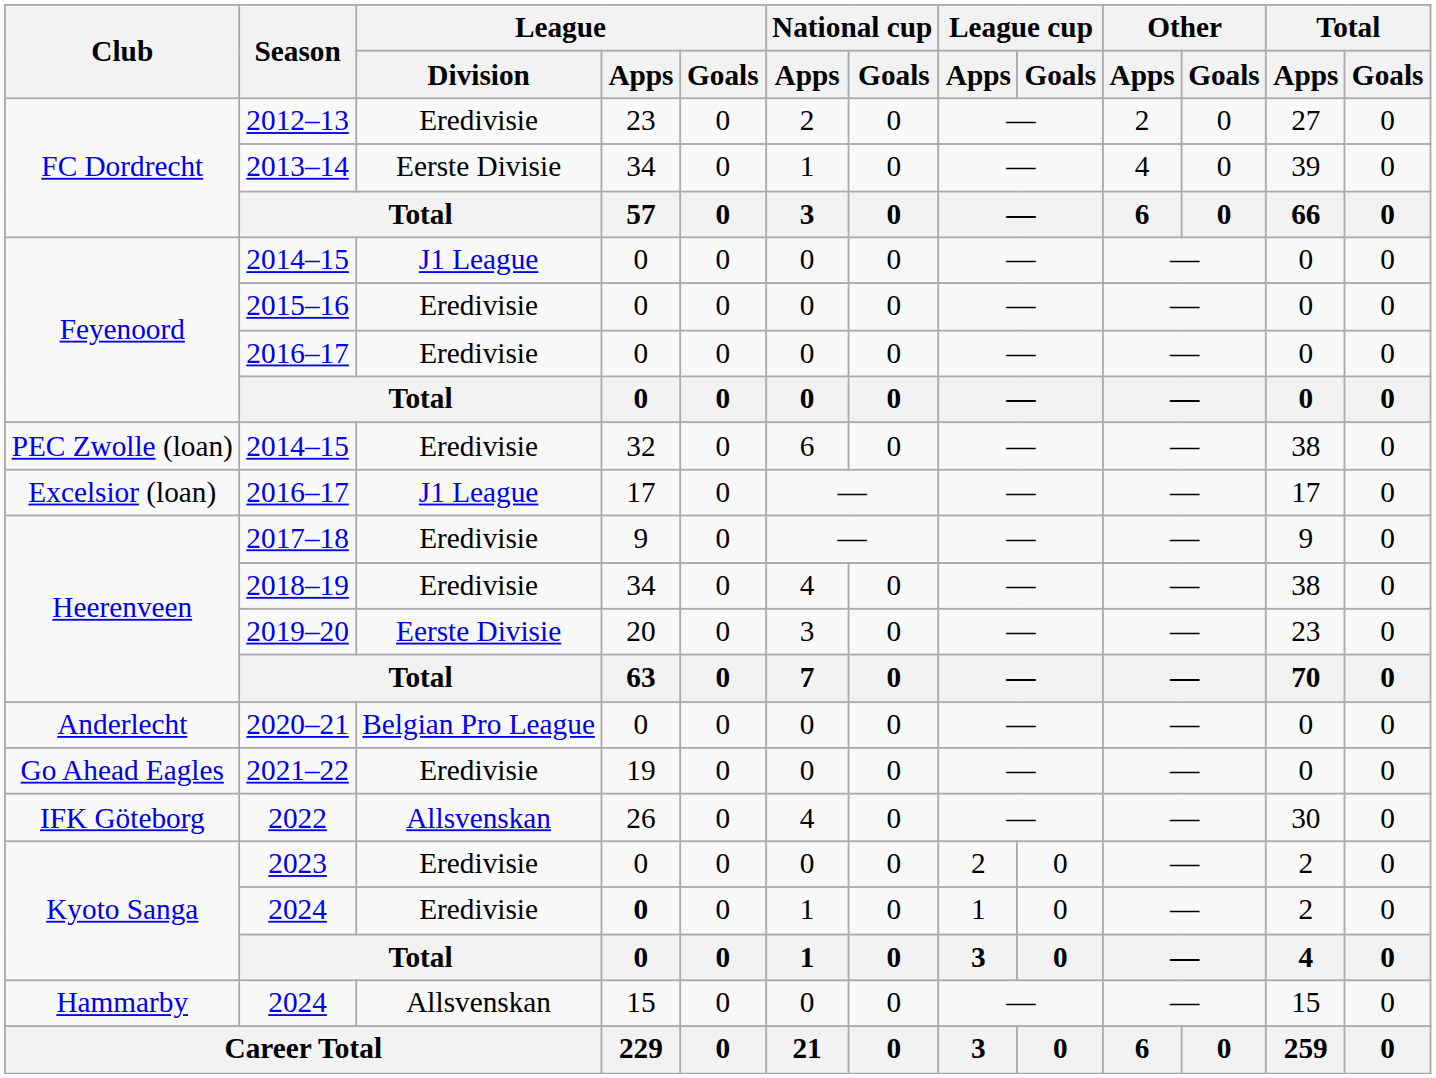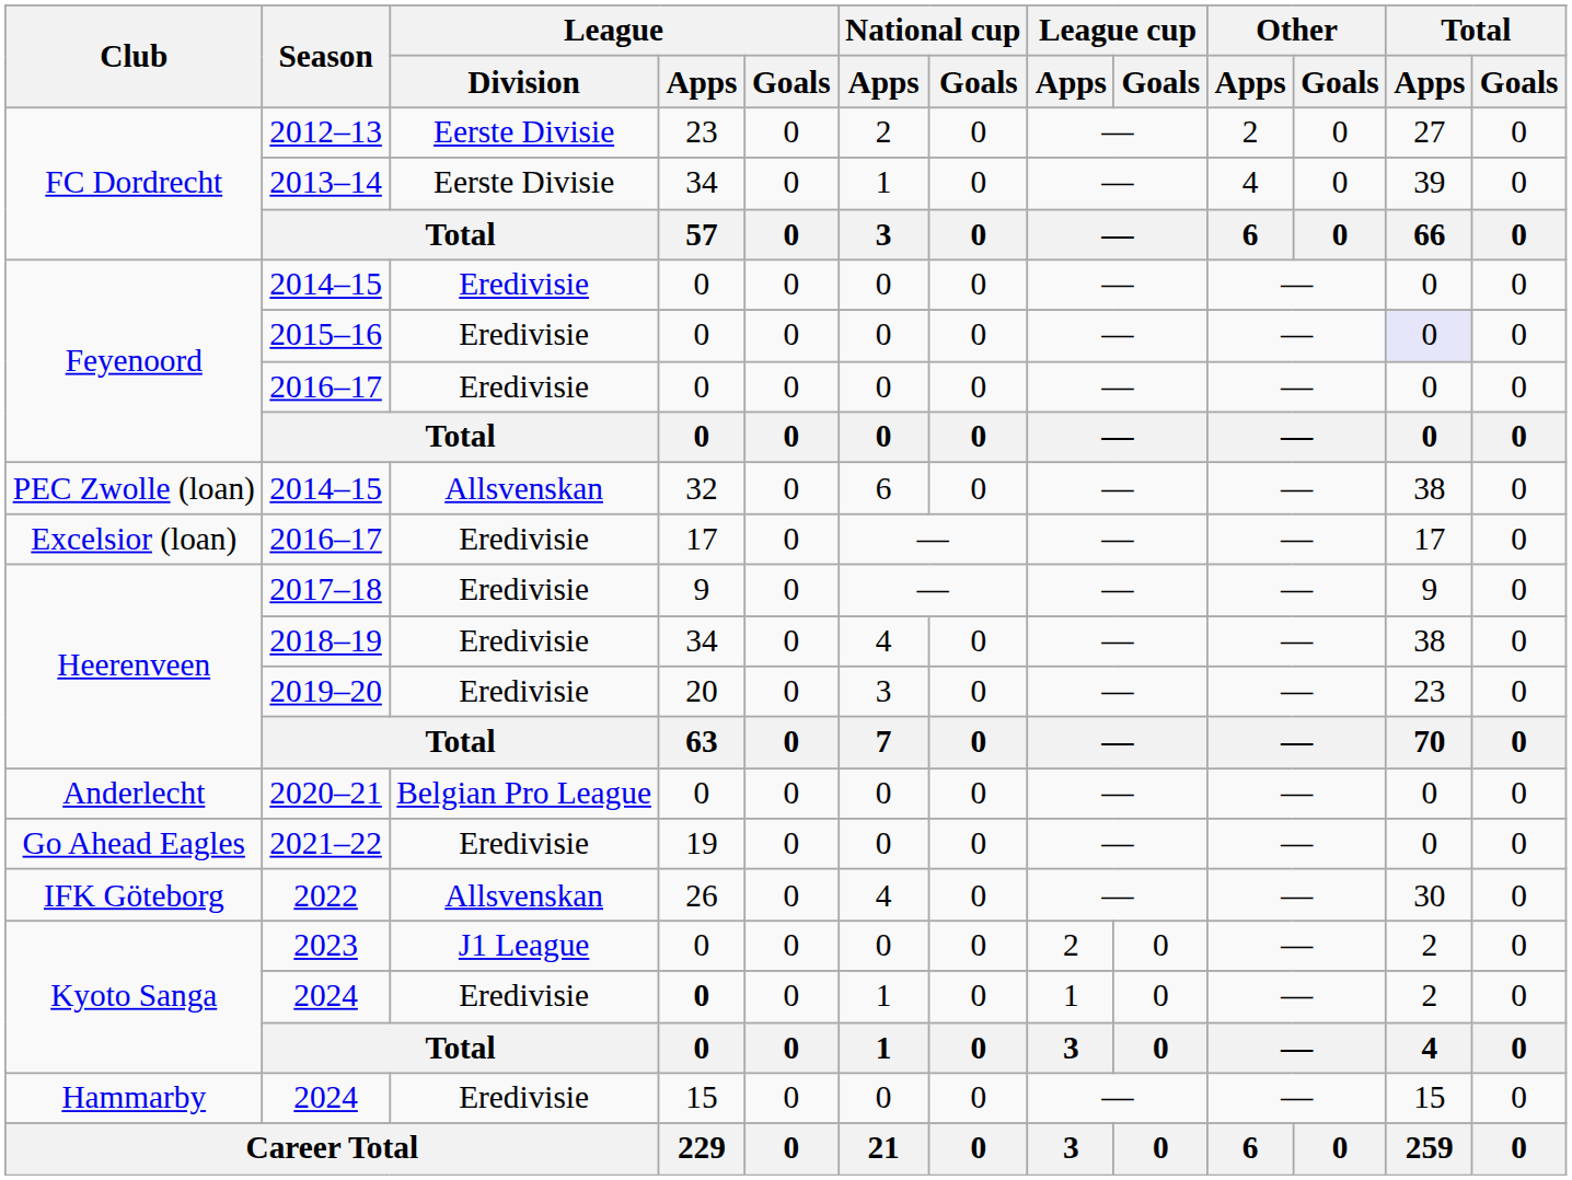2012–13 | League / Division: Eredivisie -> Eerste Divisie
Feyenoord / 2014–15 | League / Division: J1 League -> Eredivisie
2015–16 | Total / Apps: no background -> lavender background
PEC Zwolle (loan) / 2014–15 | League / Division: Eredivisie -> Allsvenskan
Excelsior (loan) / 2016–17 | League / Division: J1 League -> Eredivisie
2019–20 | League / Division: Eerste Divisie -> Eredivisie
2023 | League / Division: Eredivisie -> J1 League
Hammarby / 2024 | League / Division: Allsvenskan -> Eredivisie
